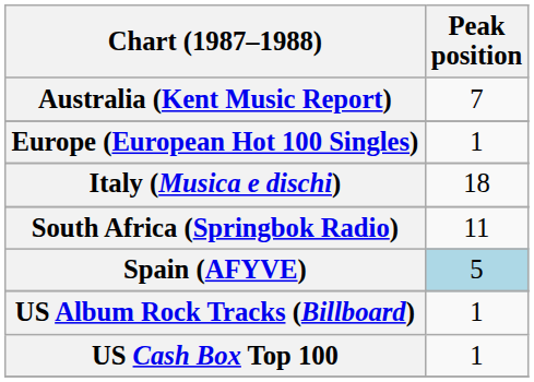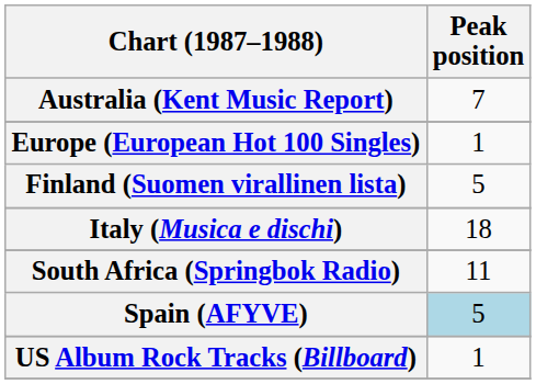+ row: Finland (Suomen virallinen lista) | 5
- row: US Cash Box Top 100 | 1
